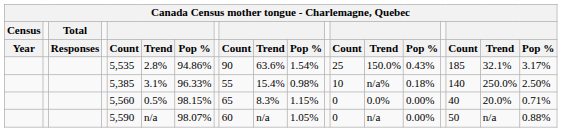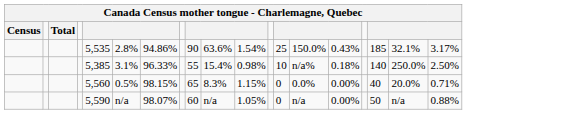- row: Year | Responses | Count | Trend | Pop % | Count | Trend | Pop % | Count | Trend | Pop % | Count | Trend | Pop %
